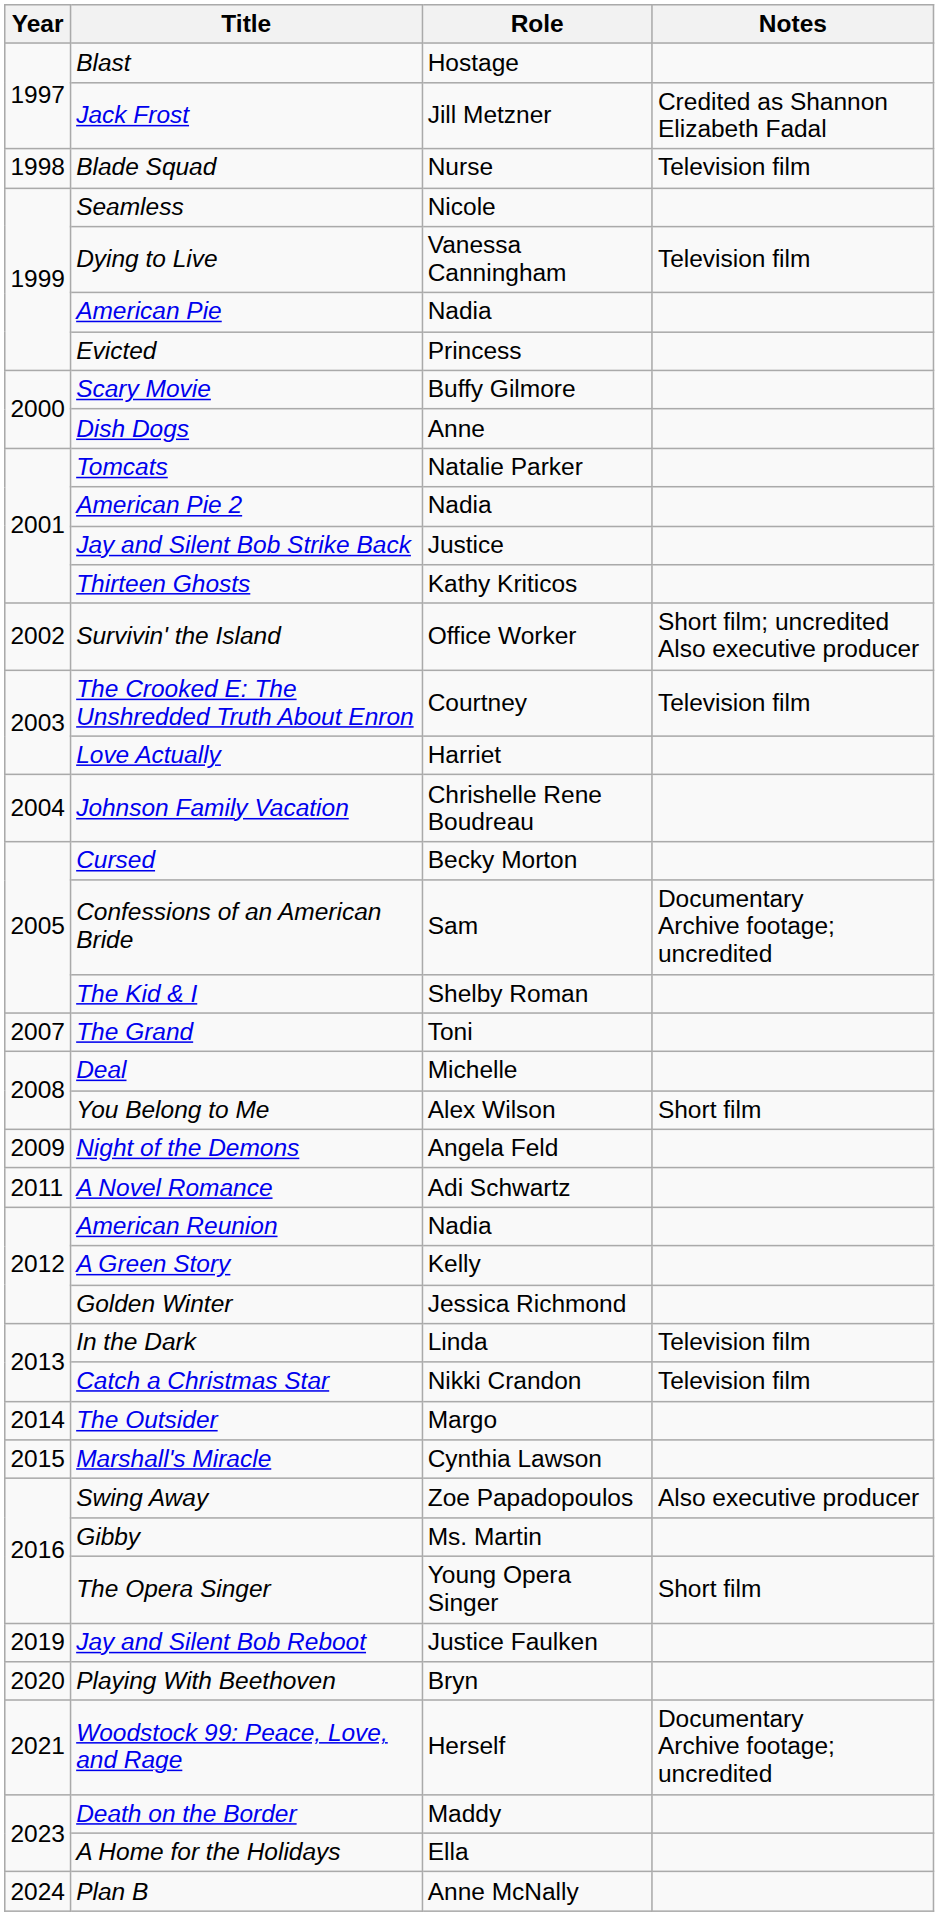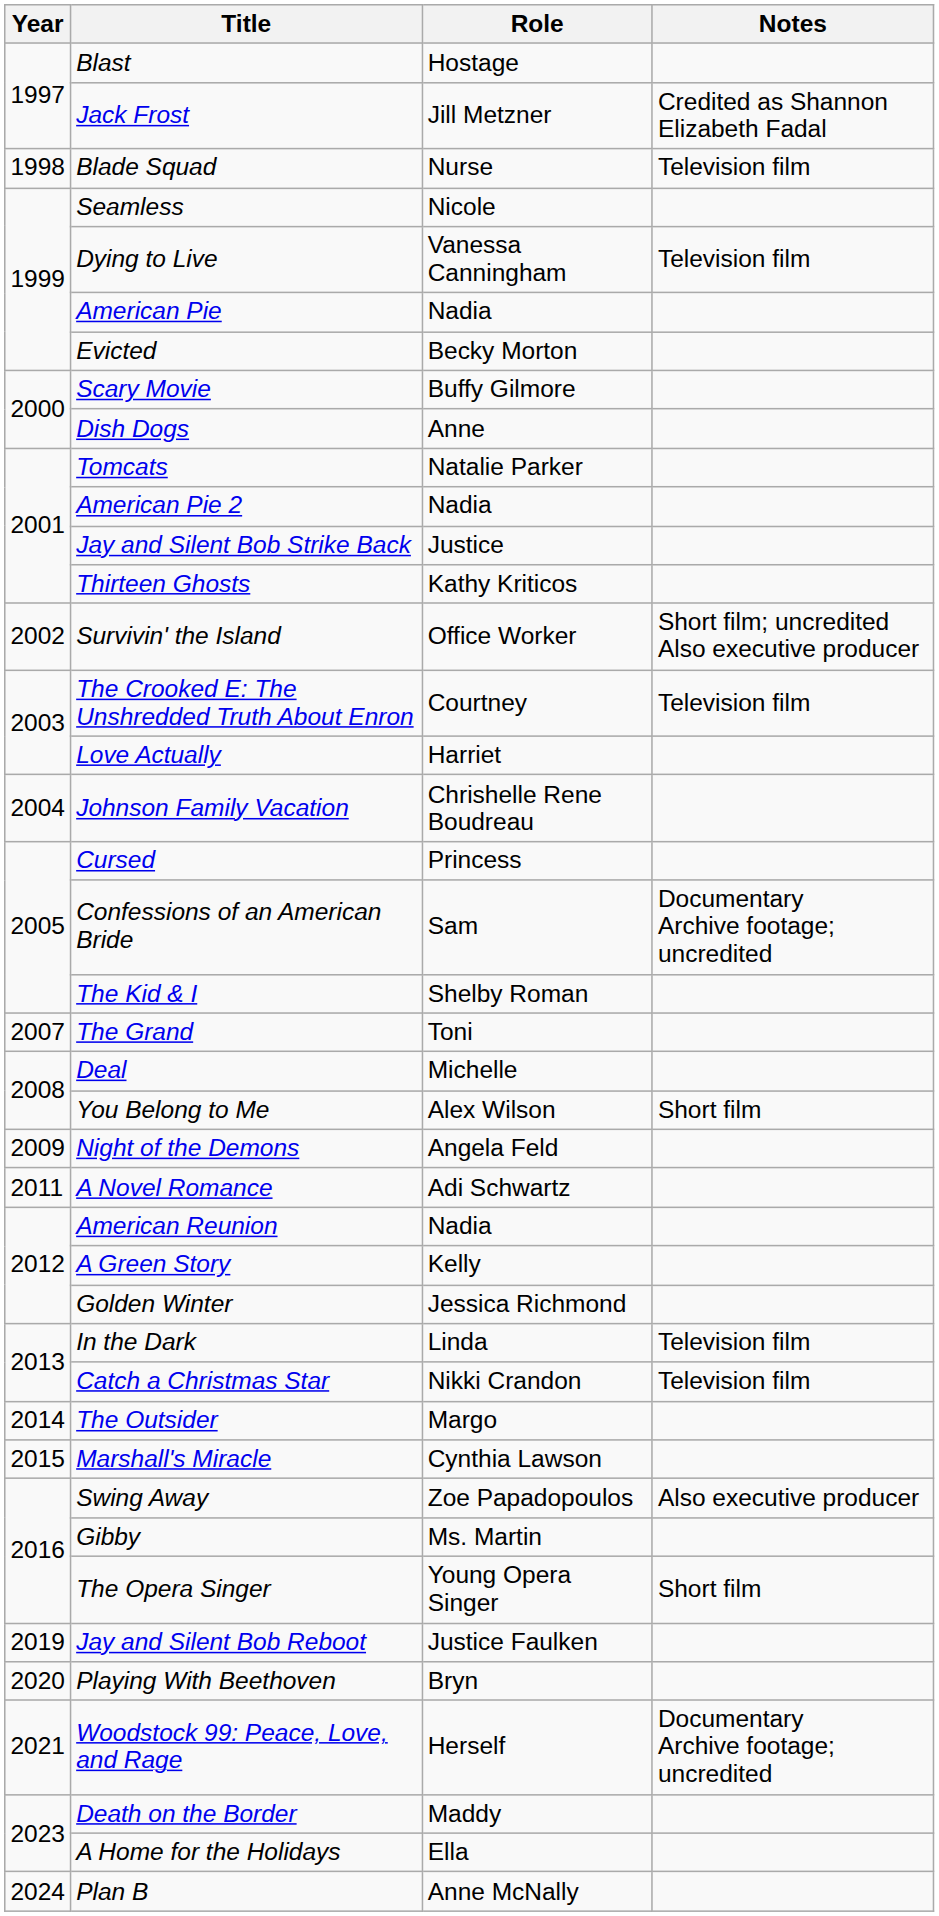Evicted | Role: Princess -> Becky Morton
Cursed | Role: Becky Morton -> Princess
